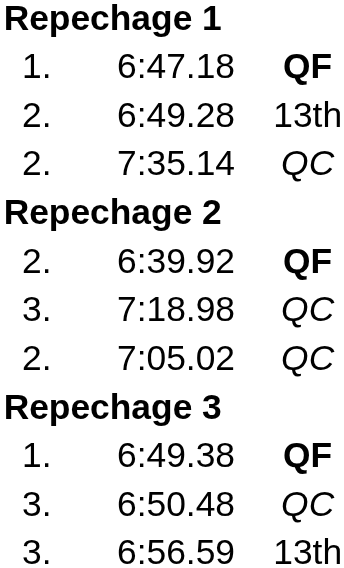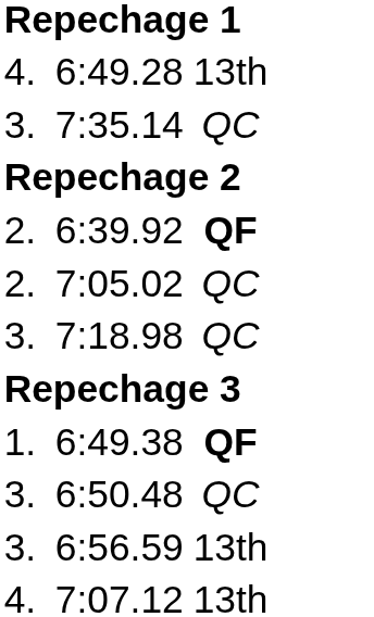- row: 1. | 6:47.18 | QF
6:49.28 | column 1: 2. -> 4.
7:35.14 | column 1: 2. -> 3.
rows swapped: 7:05.02 <-> 7:18.98
+ row: 4. | 7:07.12 | 13th
